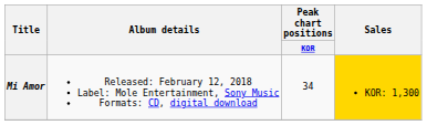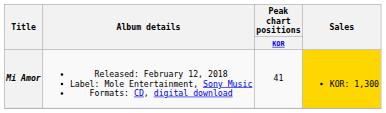Mi Amor | Peak chart positions / KOR: 34 -> 41
